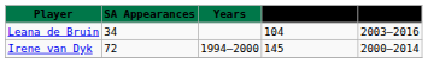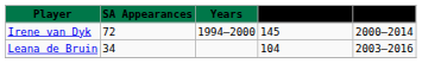rows swapped: Leana de Bruin <-> Irene van Dyk
